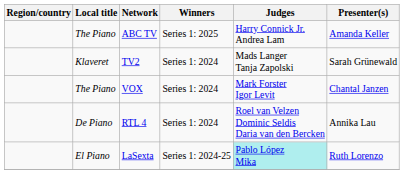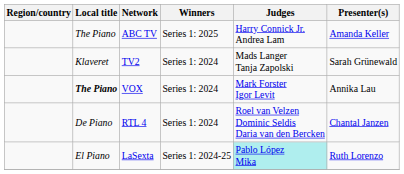VOX | Local title: normal -> bold
VOX | Presenter(s): Chantal Janzen -> Annika Lau
RTL 4 | Presenter(s): Annika Lau -> Chantal Janzen
